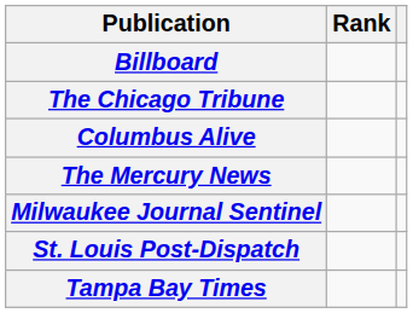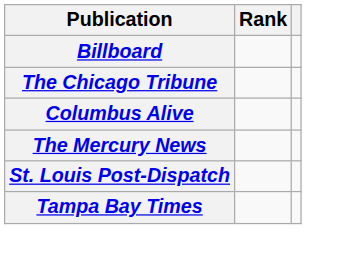- row: Milwaukee Journal Sentinel
